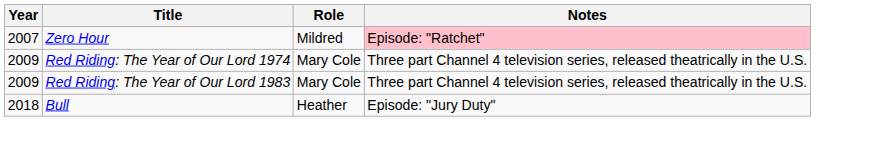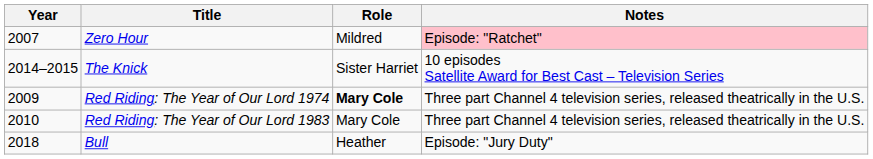+ row: 2014–2015 | The Knick | Sister Harriet | 10 episodes Satellite Award for Best Cast – Television Series
Red Riding: The Year of Our Lord 1974 | Role: normal -> bold
Red Riding: The Year of Our Lord 1983 | Year: 2009 -> 2010
